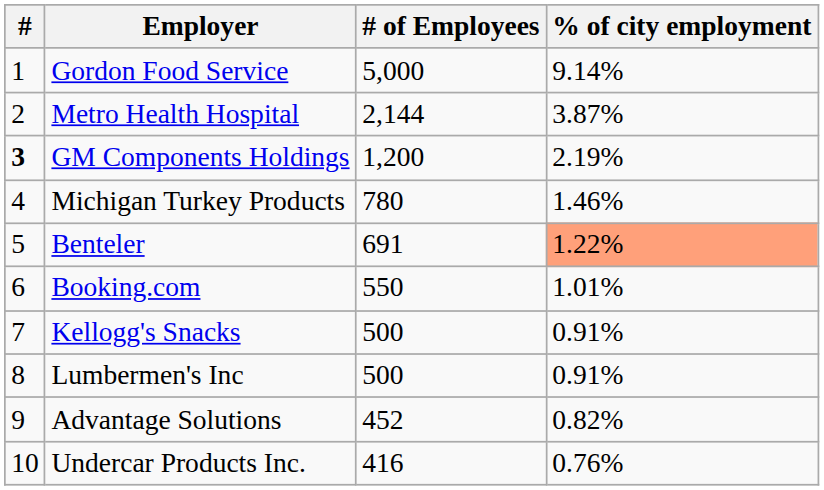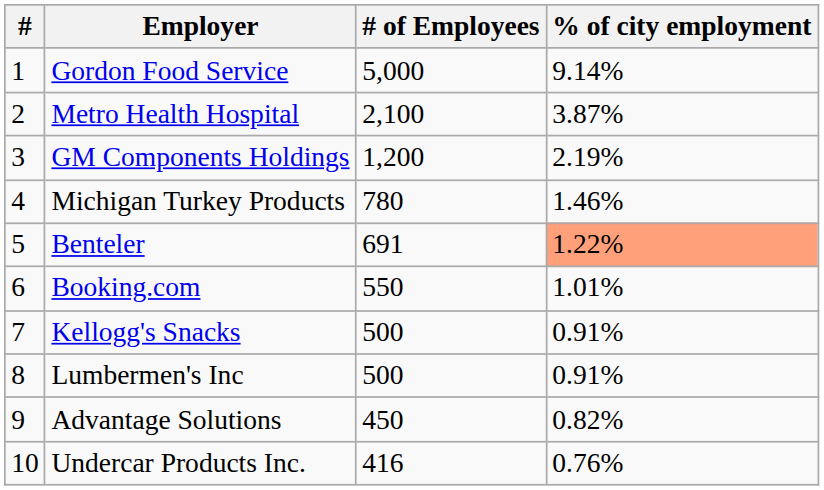Metro Health Hospital | # of Employees: 2,144 -> 2,100
GM Components Holdings | #: bold -> normal
Advantage Solutions | # of Employees: 452 -> 450
